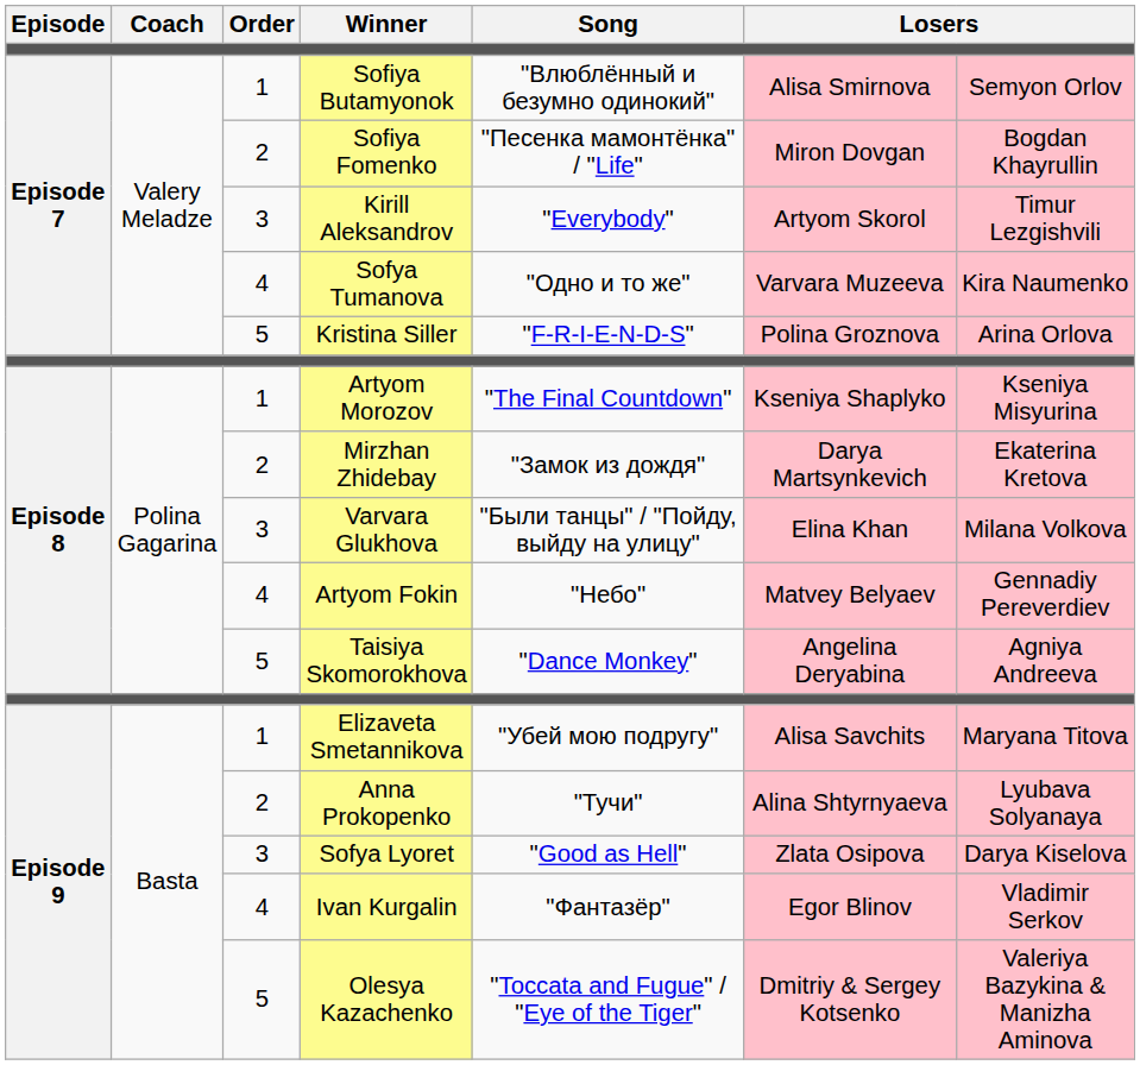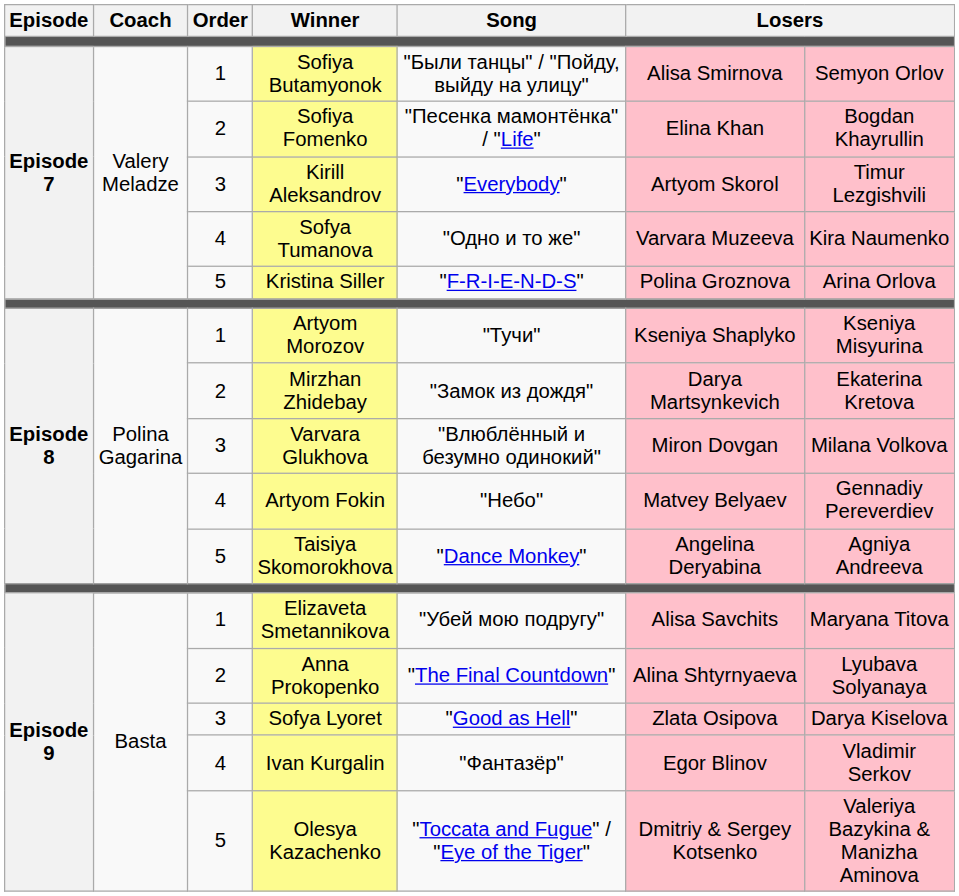Sofiya Butamyonok | Song: "Влюблённый и безумно одинокий" -> "Были танцы" / "Пойду, выйду на улицу"
Sofiya Fomenko | column 6: Miron Dovgan -> Elina Khan
Artyom Morozov | Song: "The Final Countdown" -> "Тучи"
Varvara Glukhova | Song: "Были танцы" / "Пойду, выйду на улицу" -> "Влюблённый и безумно одинокий"
Varvara Glukhova | column 6: Elina Khan -> Miron Dovgan
Anna Prokopenko | Song: "Тучи" -> "The Final Countdown"
